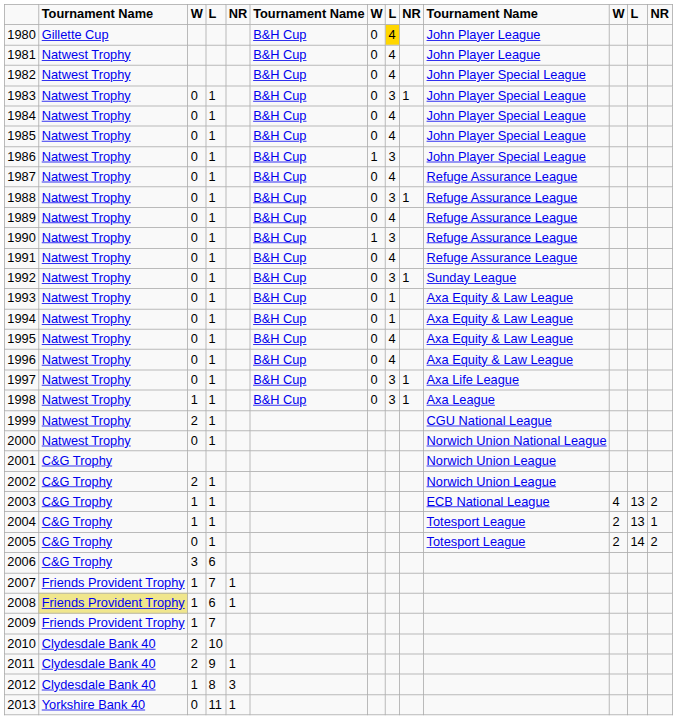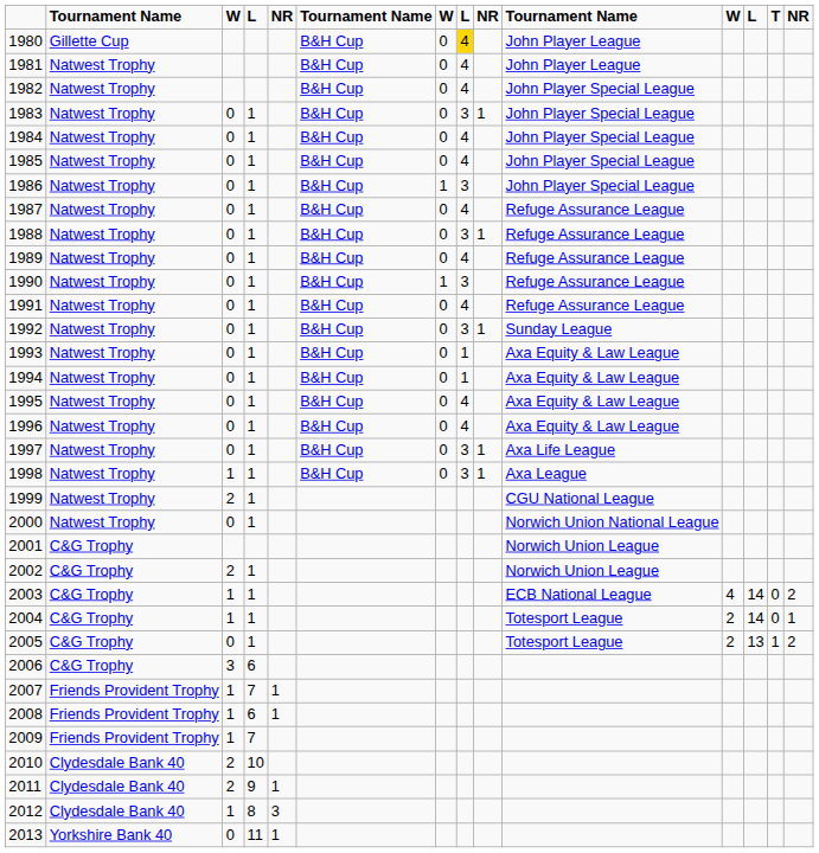+ column: T | 0 | 0 | 1
2003 | column 12: 13 -> 14
2004 | column 12: 13 -> 14
2005 | column 12: 14 -> 13
2008 | column 2: khaki background -> no background
